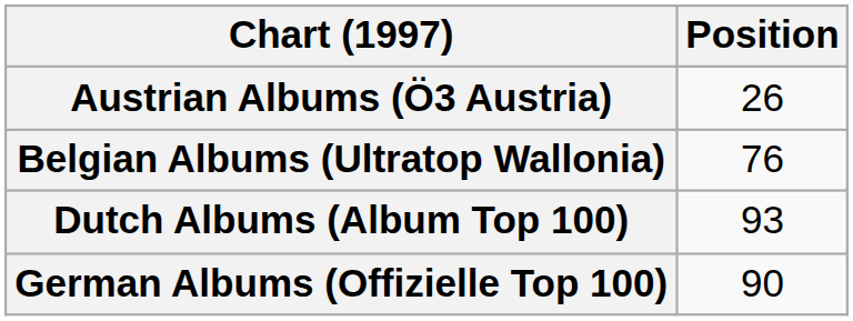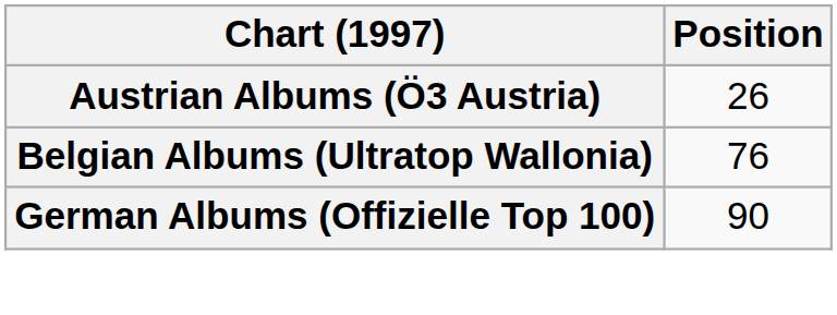- row: Dutch Albums (Album Top 100) | 93
